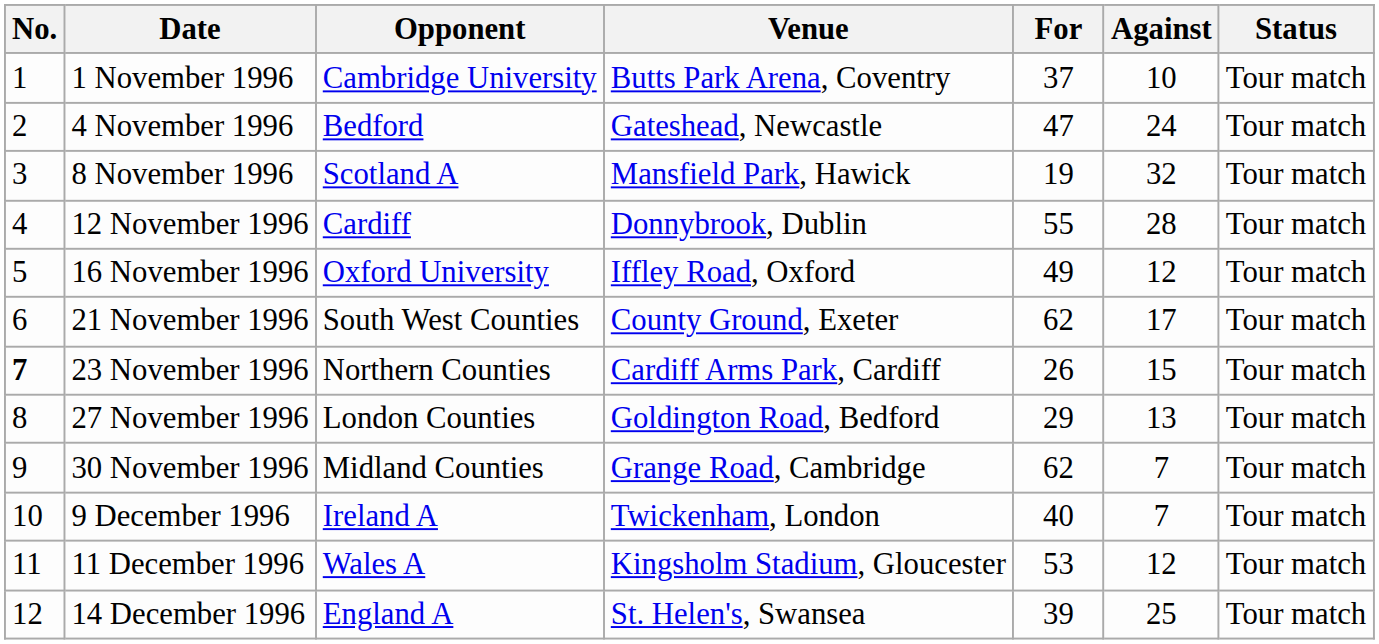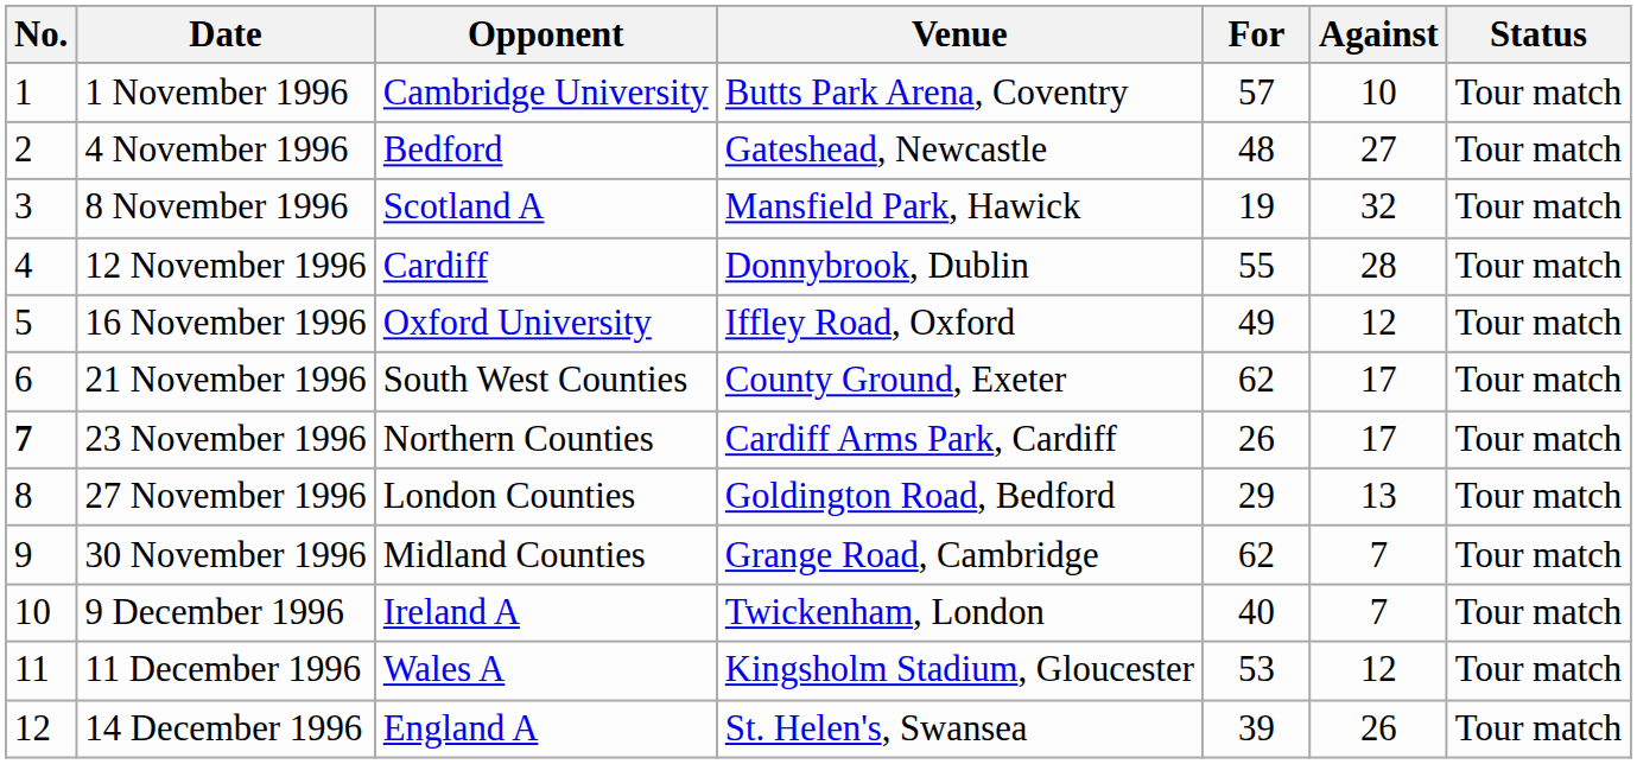1 November 1996 | For: 37 -> 57
4 November 1996 | For: 47 -> 48
4 November 1996 | Against: 24 -> 27
23 November 1996 | Against: 15 -> 17
14 December 1996 | Against: 25 -> 26
